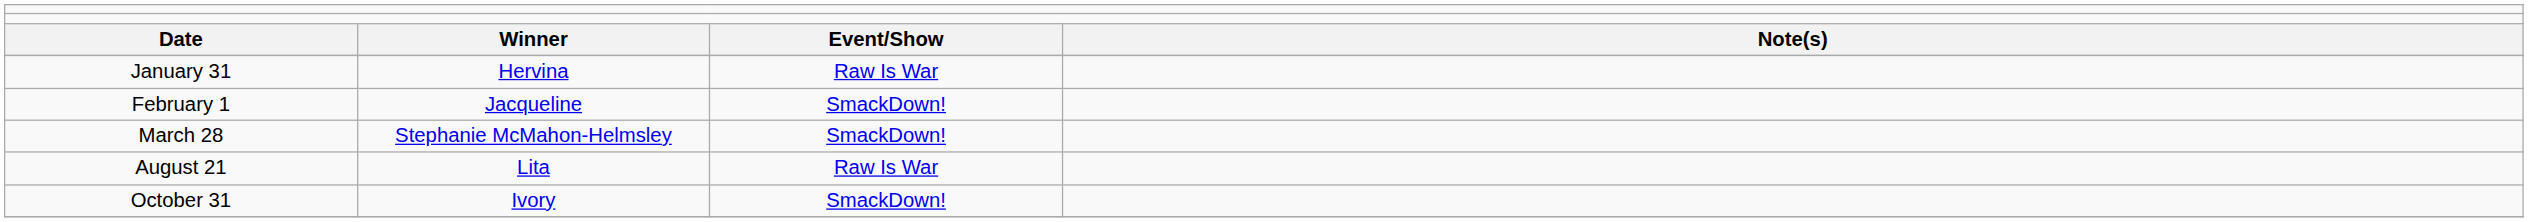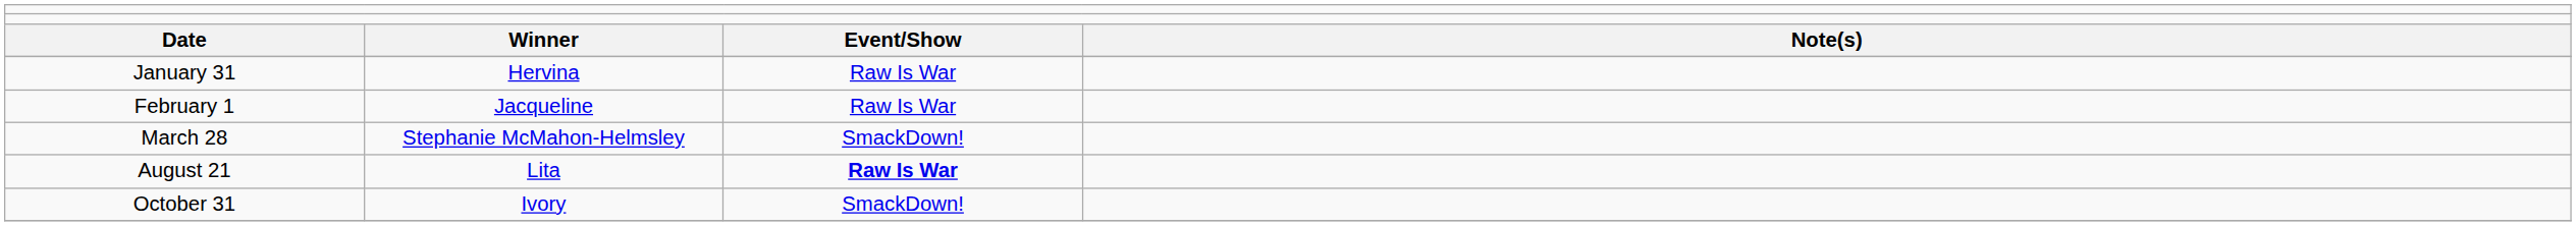February 1 | column 3: SmackDown! -> Raw Is War
August 21 | column 3: normal -> bold
